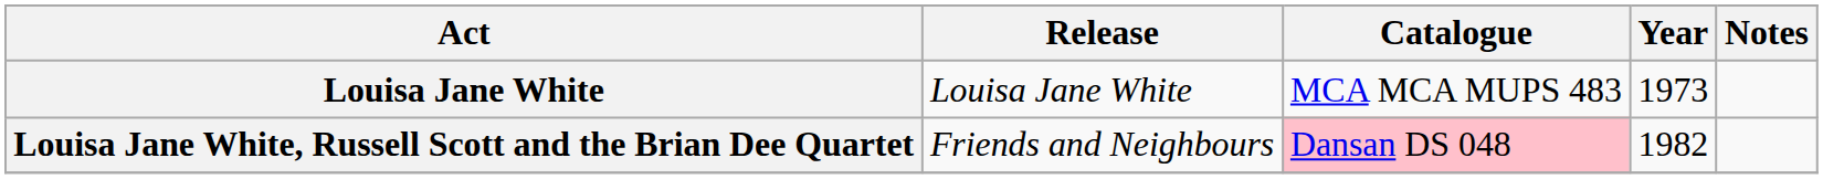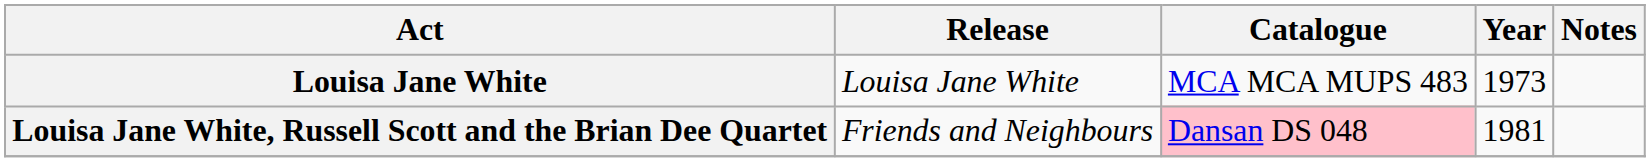Louisa Jane White, Russell Scott and the Brian Dee Quartet | Year: 1982 -> 1981
